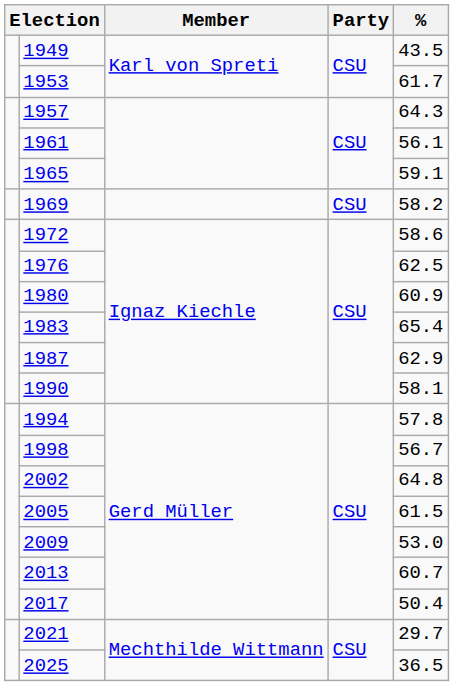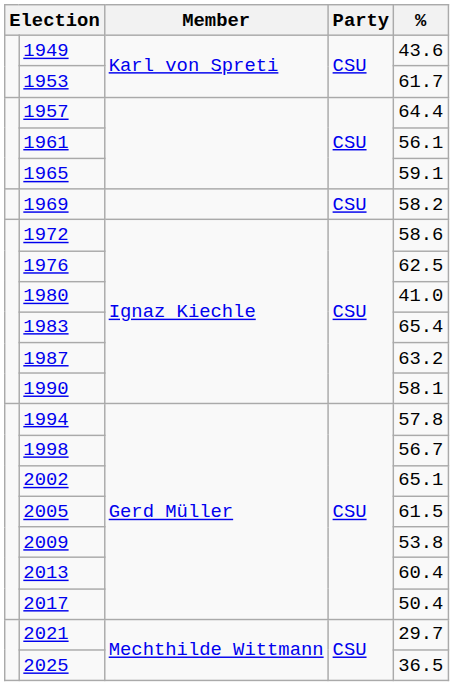1949 | %: 43.5 -> 43.6
1957 | %: 64.3 -> 64.4
1980 | %: 60.9 -> 41.0
1987 | %: 62.9 -> 63.2
2002 | %: 64.8 -> 65.1
2009 | %: 53.0 -> 53.8
2013 | %: 60.7 -> 60.4
